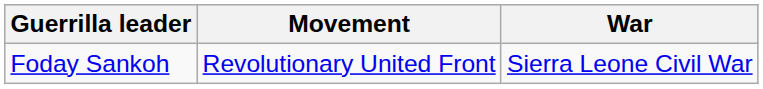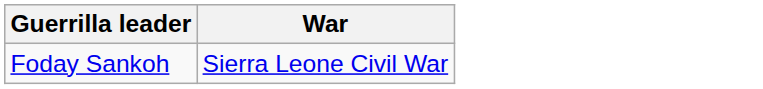- column: Movement | Revolutionary United Front
